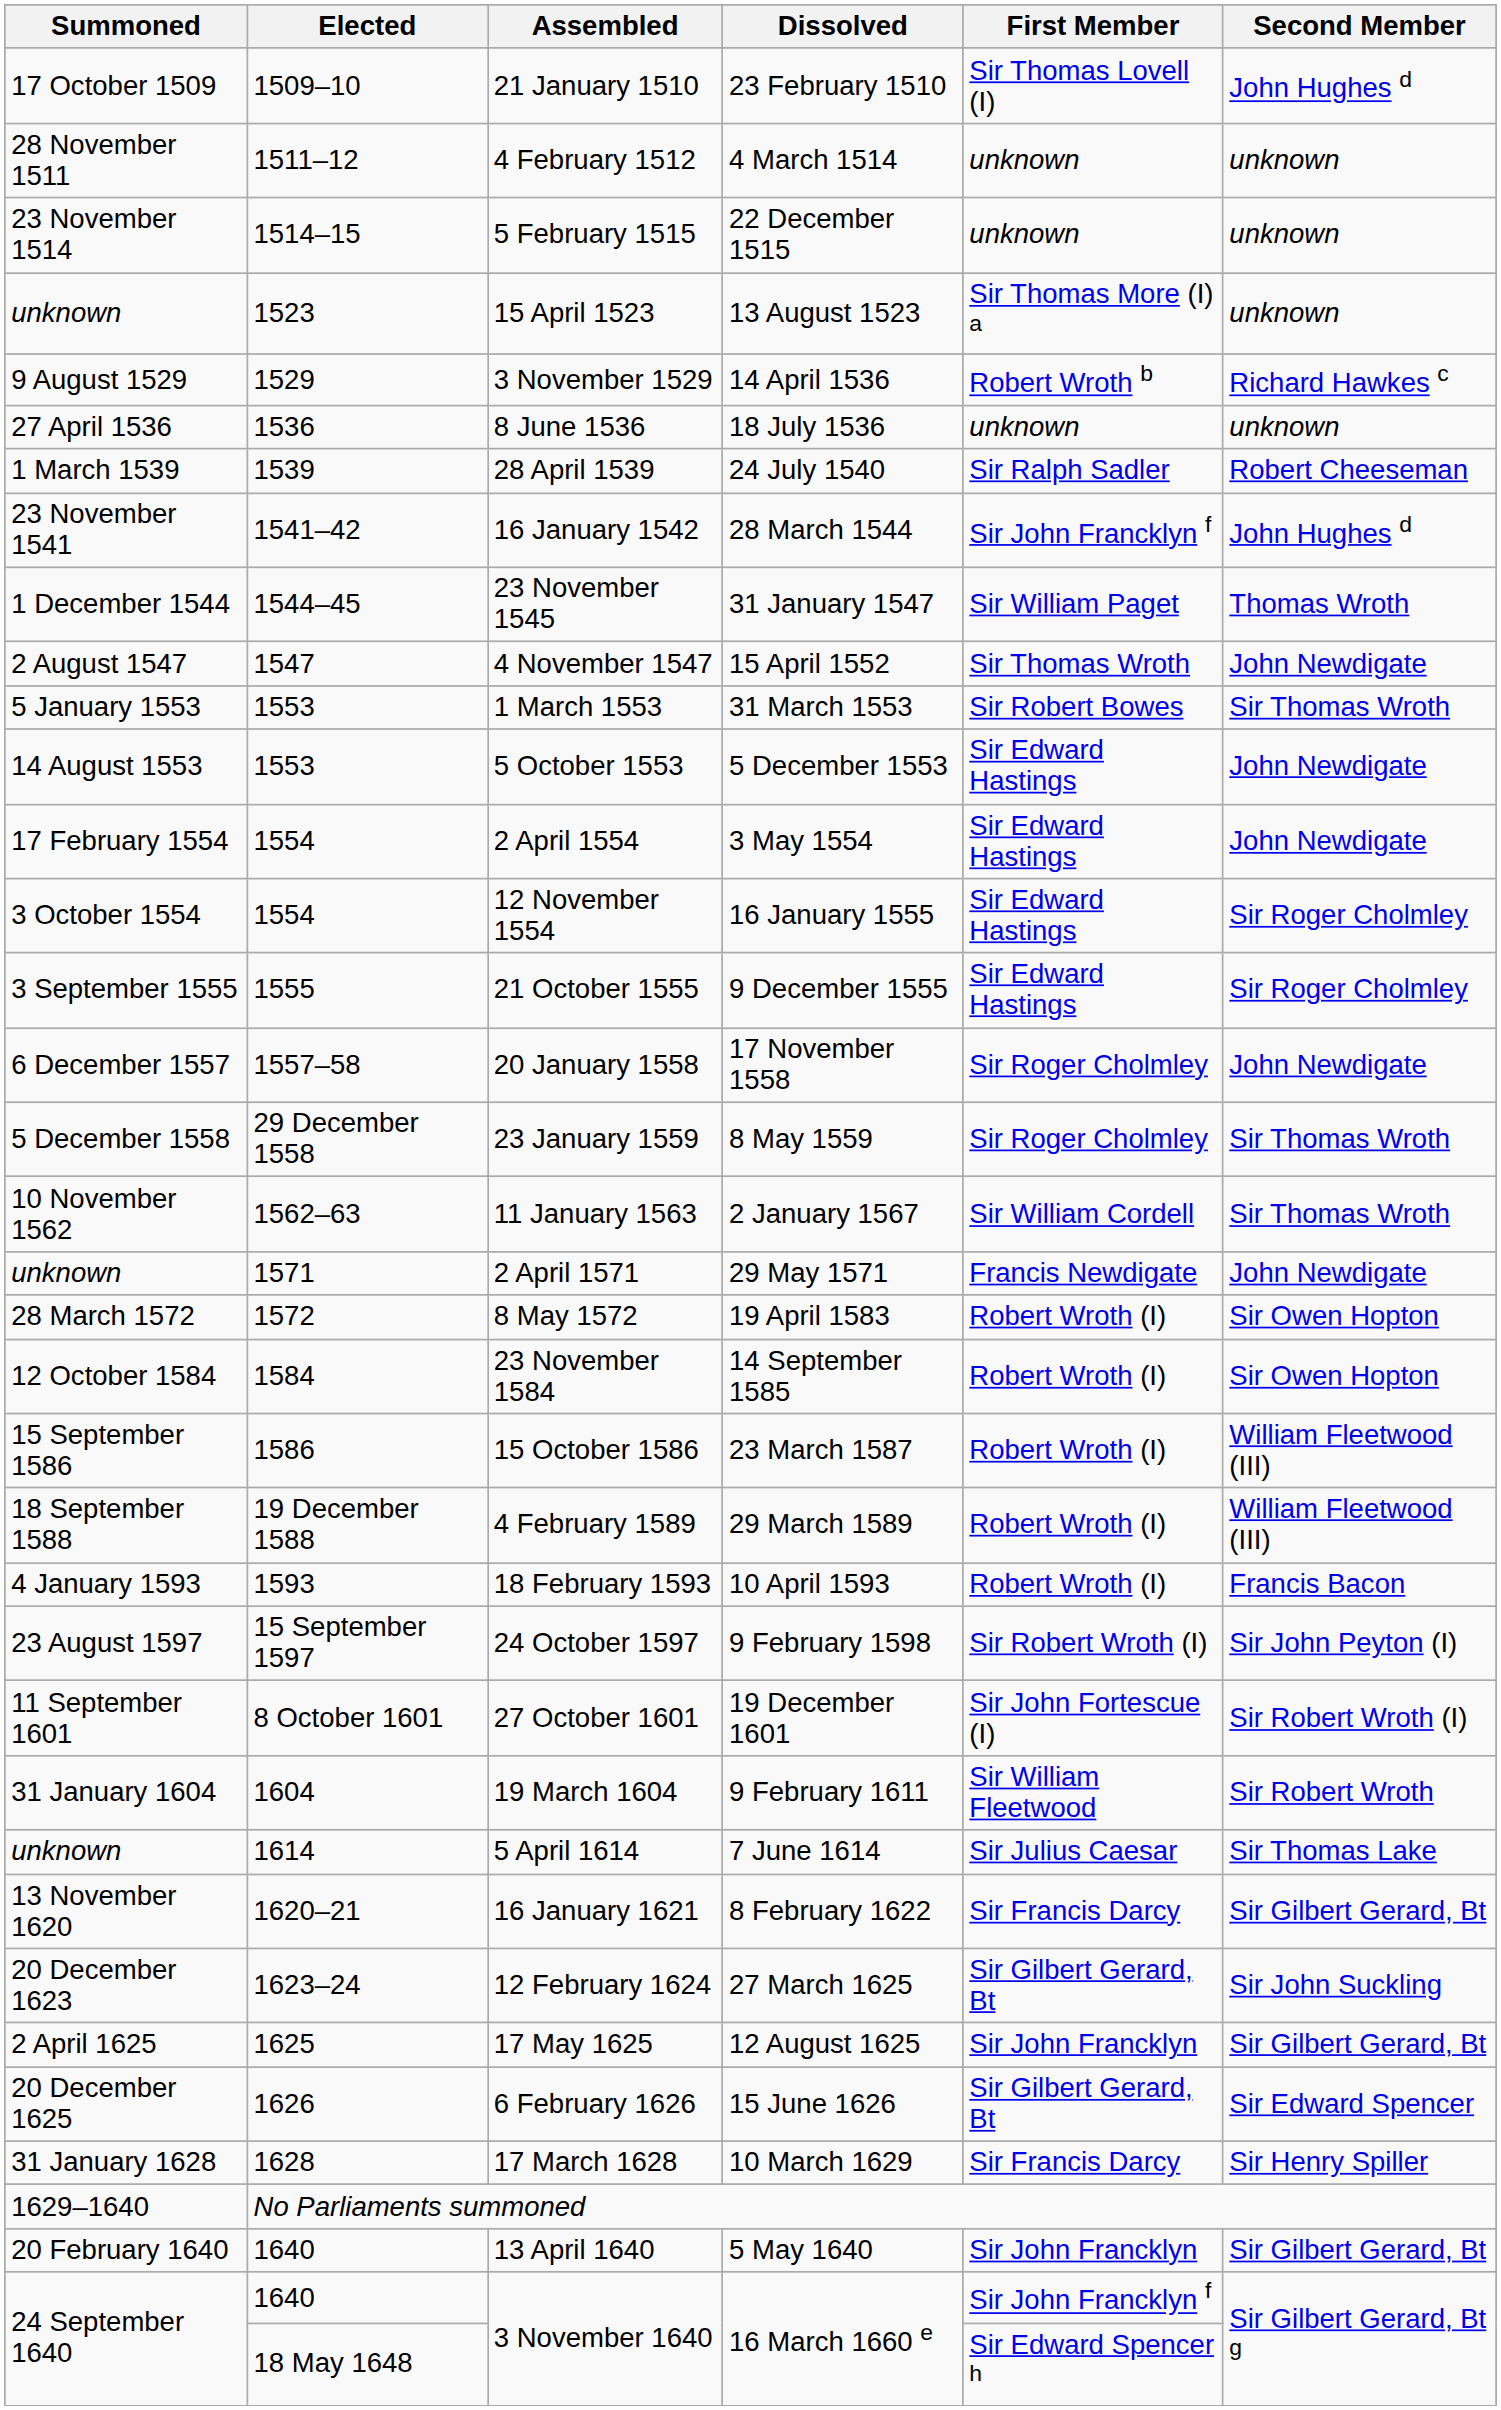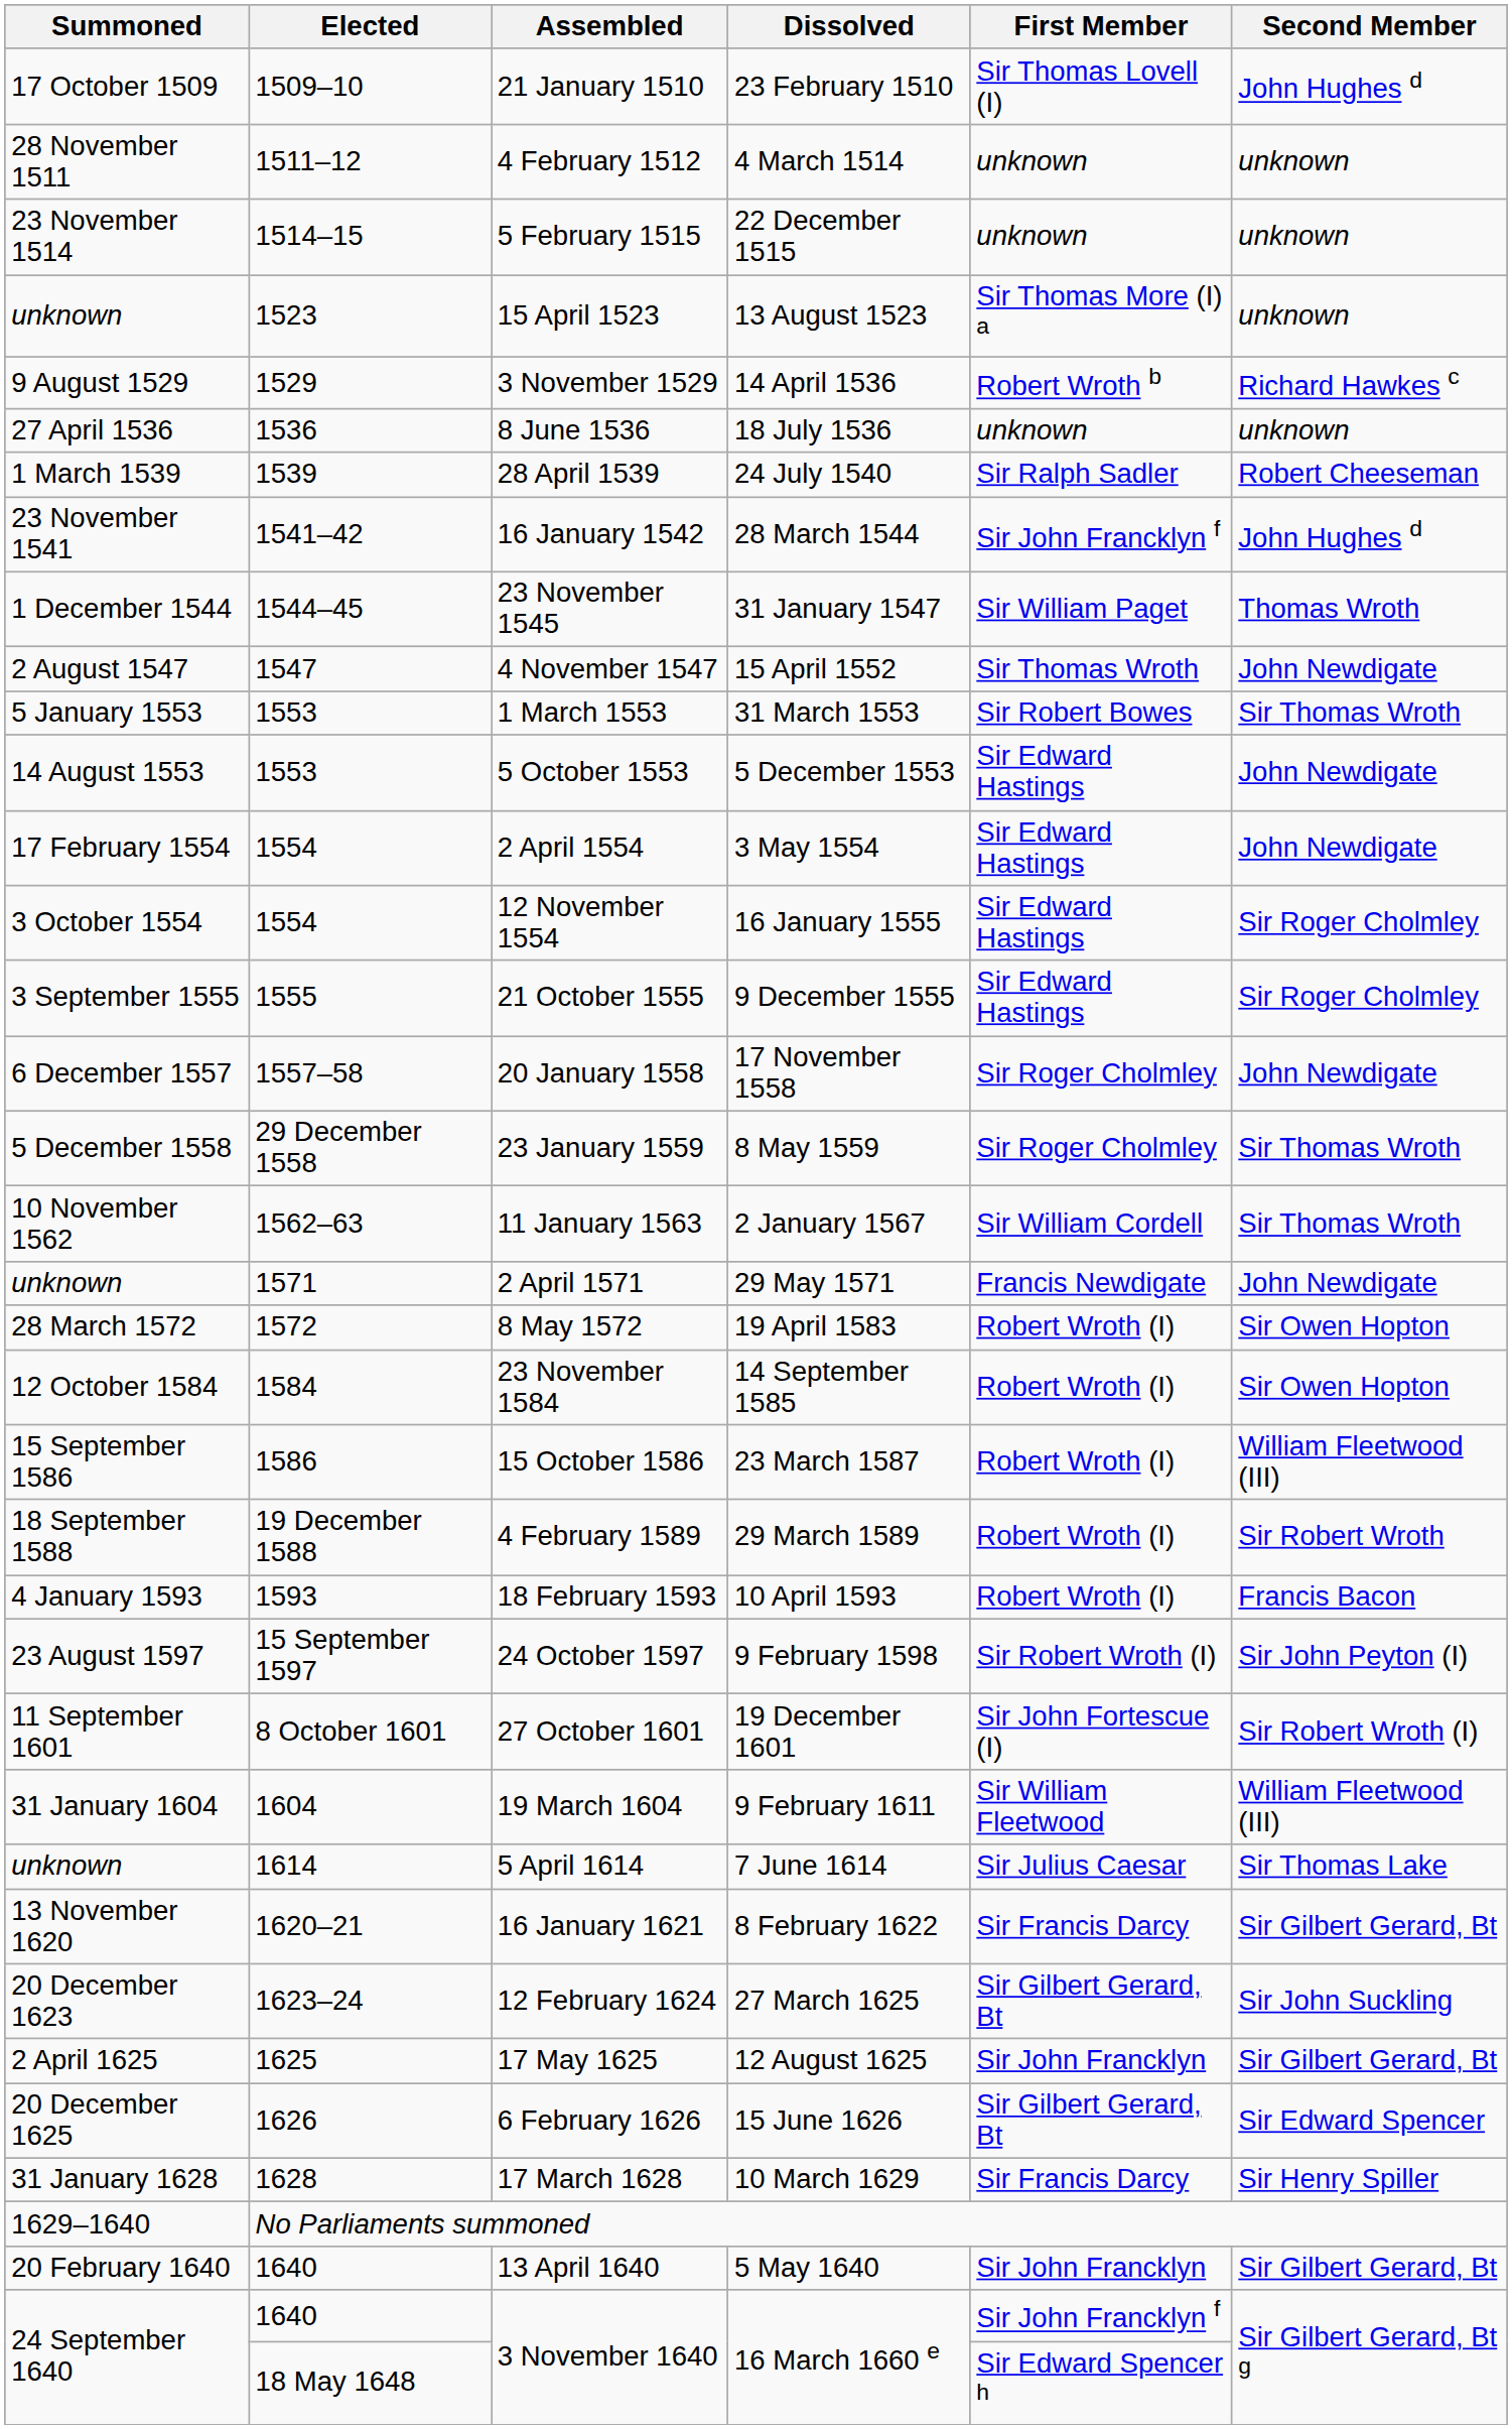4 February 1589 | Second Member: William Fleetwood (III) -> Sir Robert Wroth
19 March 1604 | Second Member: Sir Robert Wroth -> William Fleetwood (III)
